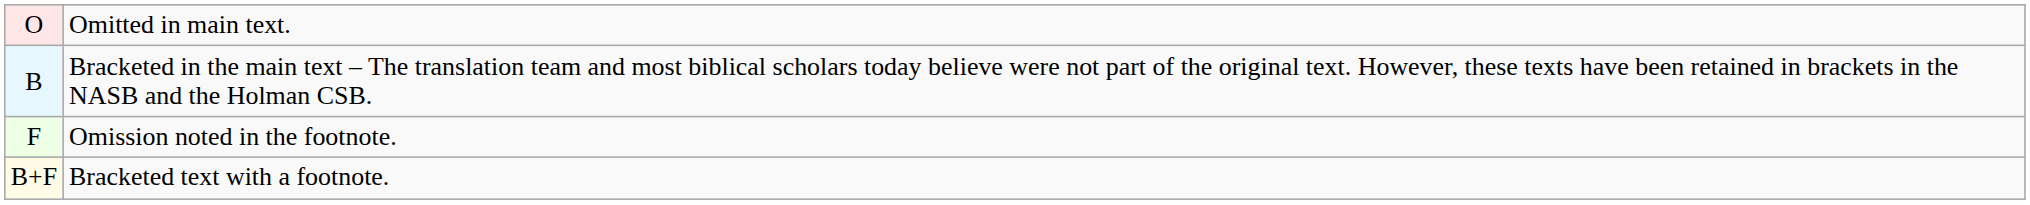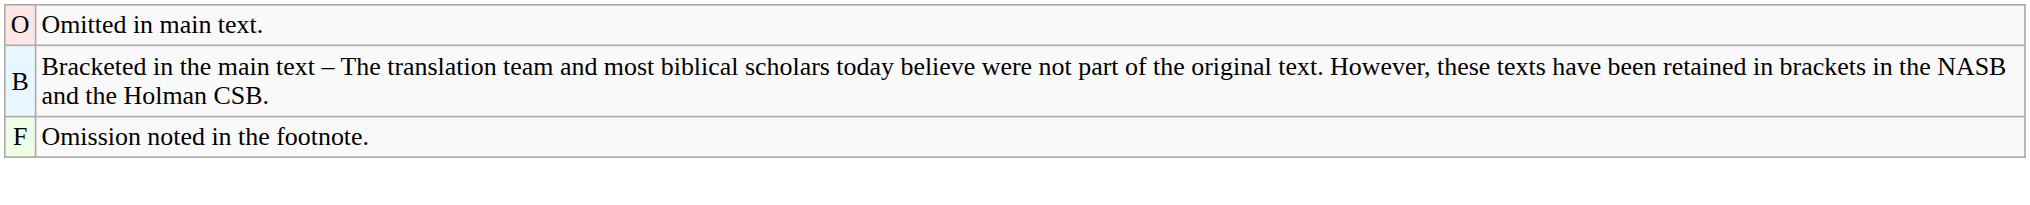- row: B+F | Bracketed text with a footnote.
